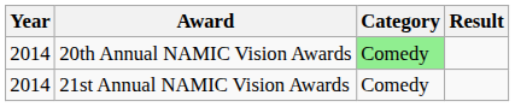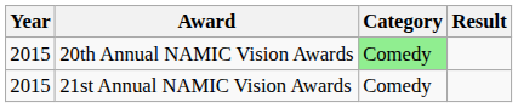20th Annual NAMIC Vision Awards | Year: 2014 -> 2015
21st Annual NAMIC Vision Awards | Year: 2014 -> 2015
